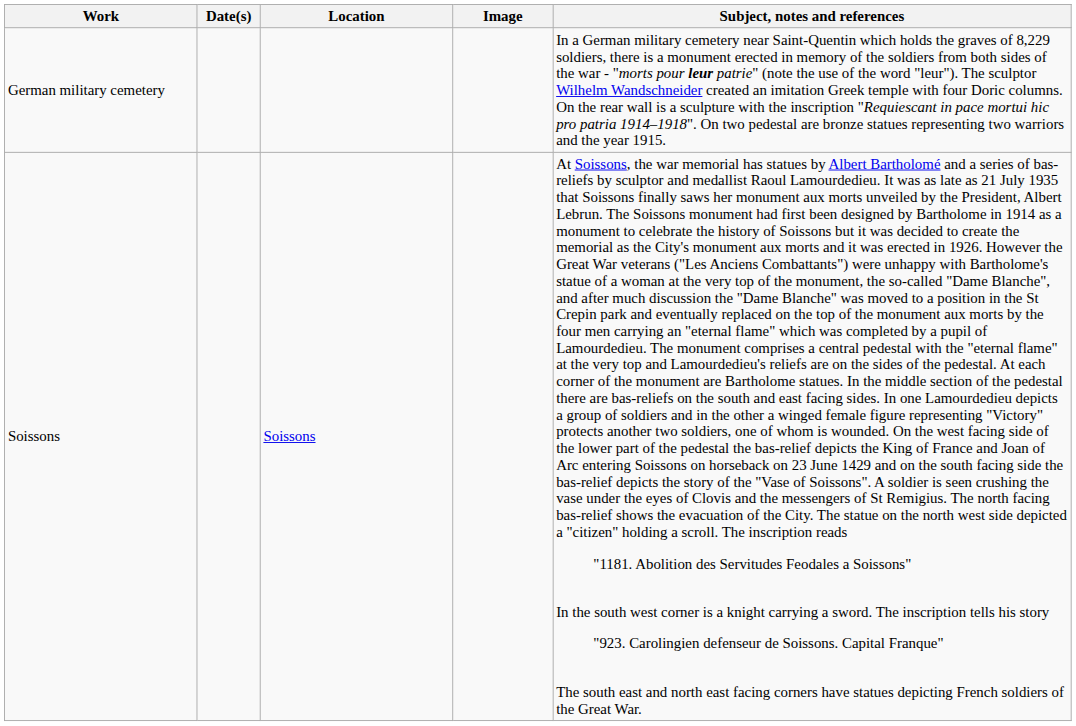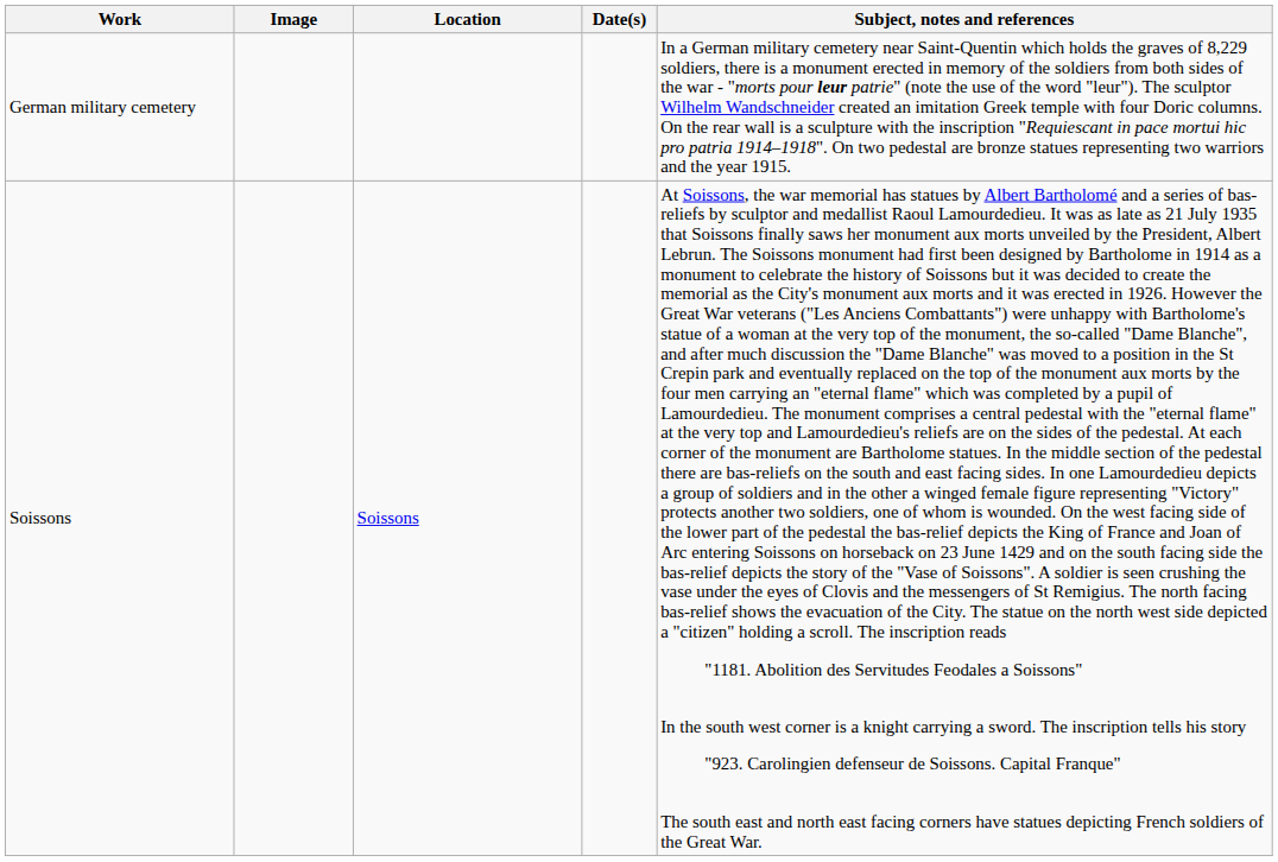columns swapped: Image <-> Date(s)
